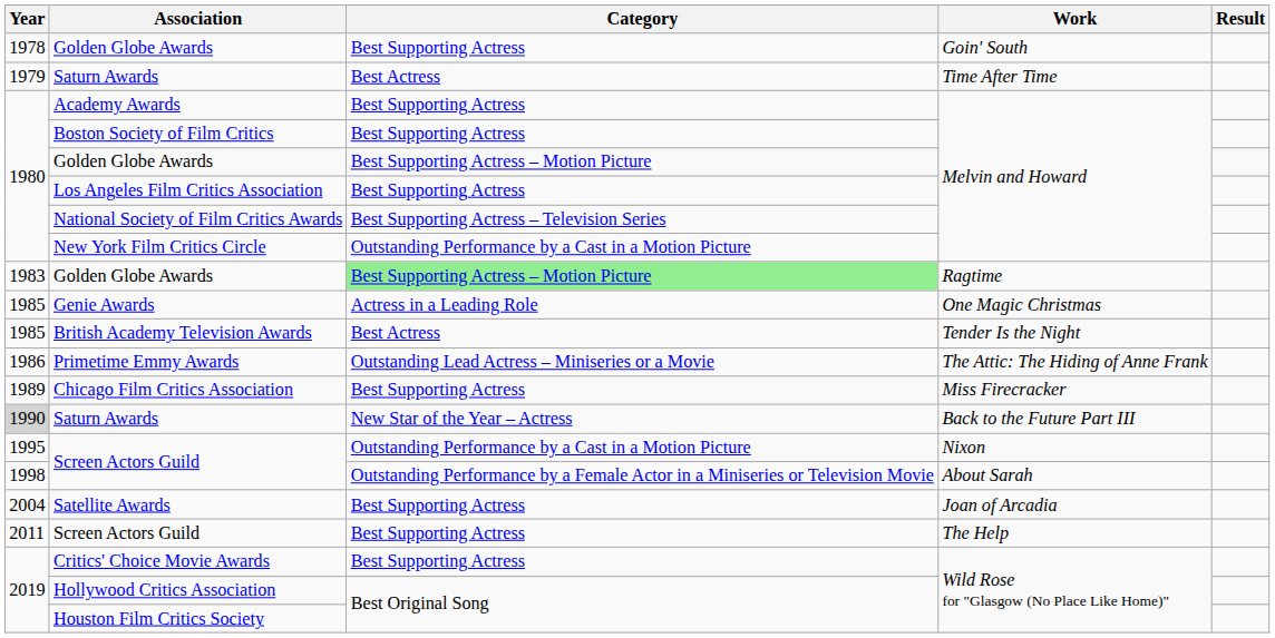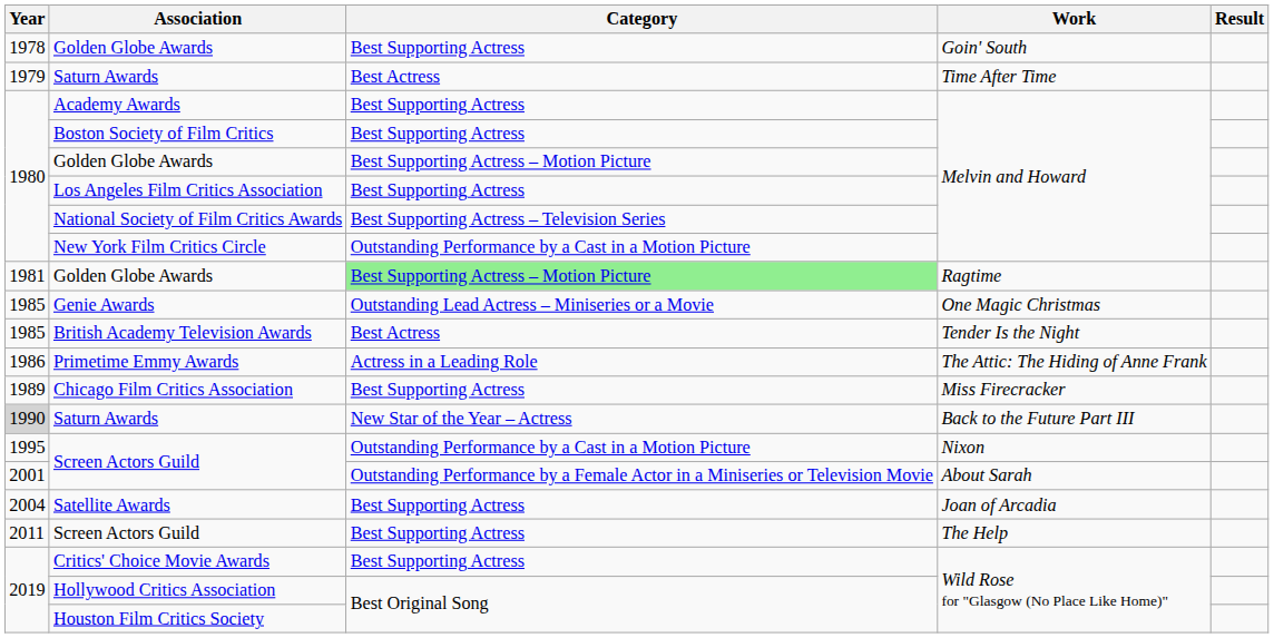Golden Globe Awards / Ragtime | Year: 1983 -> 1981
Genie Awards | Category: Actress in a Leading Role -> Outstanding Lead Actress – Miniseries or a Movie
Primetime Emmy Awards | Category: Outstanding Lead Actress – Miniseries or a Movie -> Actress in a Leading Role
Screen Actors Guild / About Sarah | Year: 1998 -> 2001
